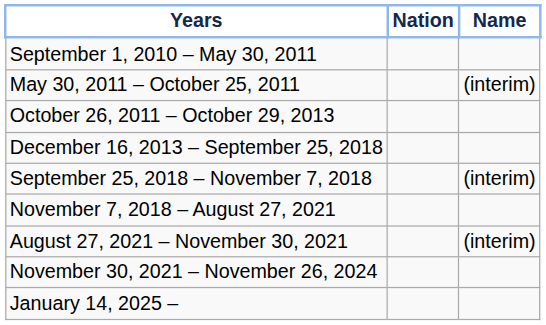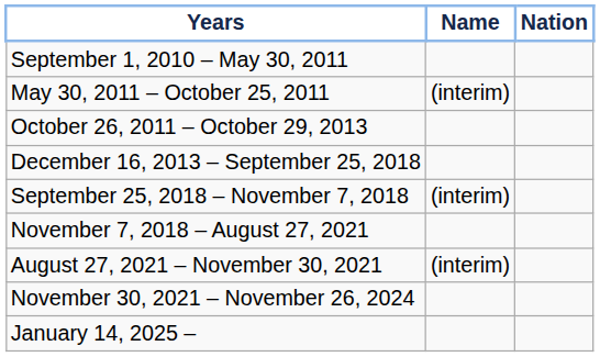columns swapped: Name <-> Nation
